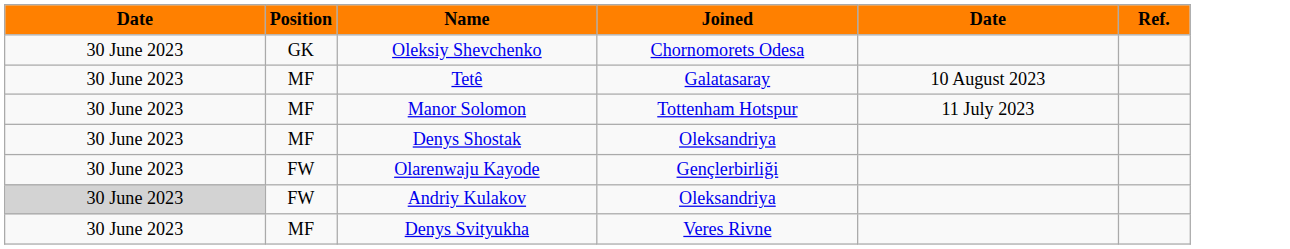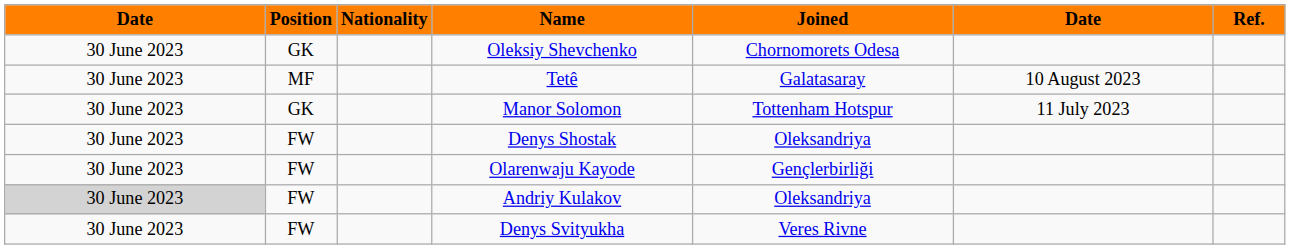+ column: Nationality
Manor Solomon | Position: MF -> GK
Denys Shostak | Position: MF -> FW
Denys Svityukha | Position: MF -> FW
